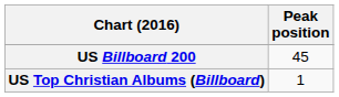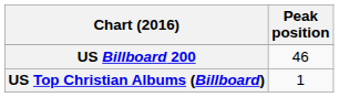US Billboard 200 | Peak position: 45 -> 46
